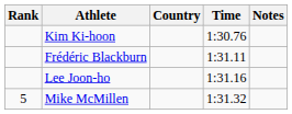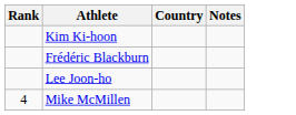- column: Time | 1:30.76 | 1:31.11 | 1:31.16 | 1:31.32
Mike McMillen | Rank: 5 -> 4
